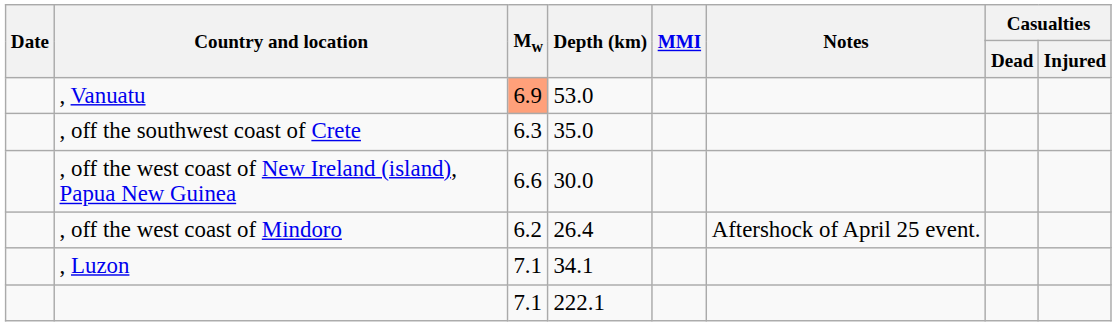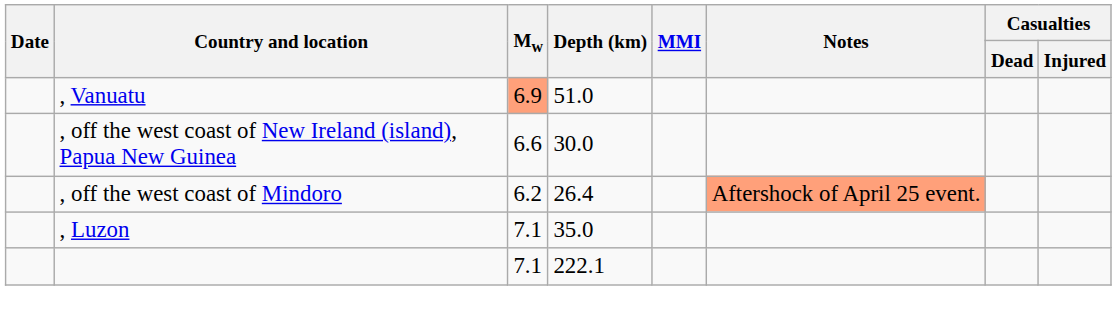, Vanuatu | Depth (km): 53.0 -> 51.0
- row: , off the southwest coast of Crete | 6.3 | 35.0
, off the west coast of Mindoro | Notes: no background -> lightsalmon background
, Luzon | Depth (km): 34.1 -> 35.0
